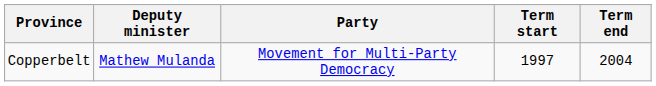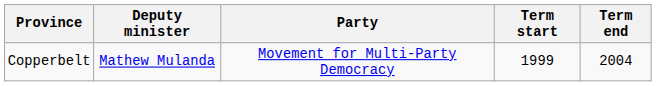Copperbelt | Term start: 1997 -> 1999
